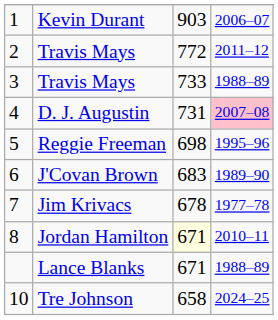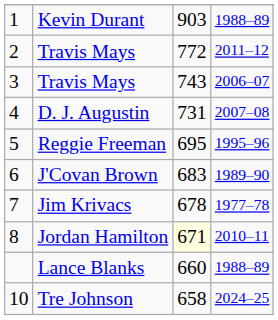Kevin Durant | column 4: 2006–07 -> 1988–89
3 / Travis Mays | column 3: 733 -> 743
3 / Travis Mays | column 4: 1988–89 -> 2006–07
D. J. Augustin | column 4: pink background -> no background
Reggie Freeman | column 3: 698 -> 695
Lance Blanks | column 3: 671 -> 660
